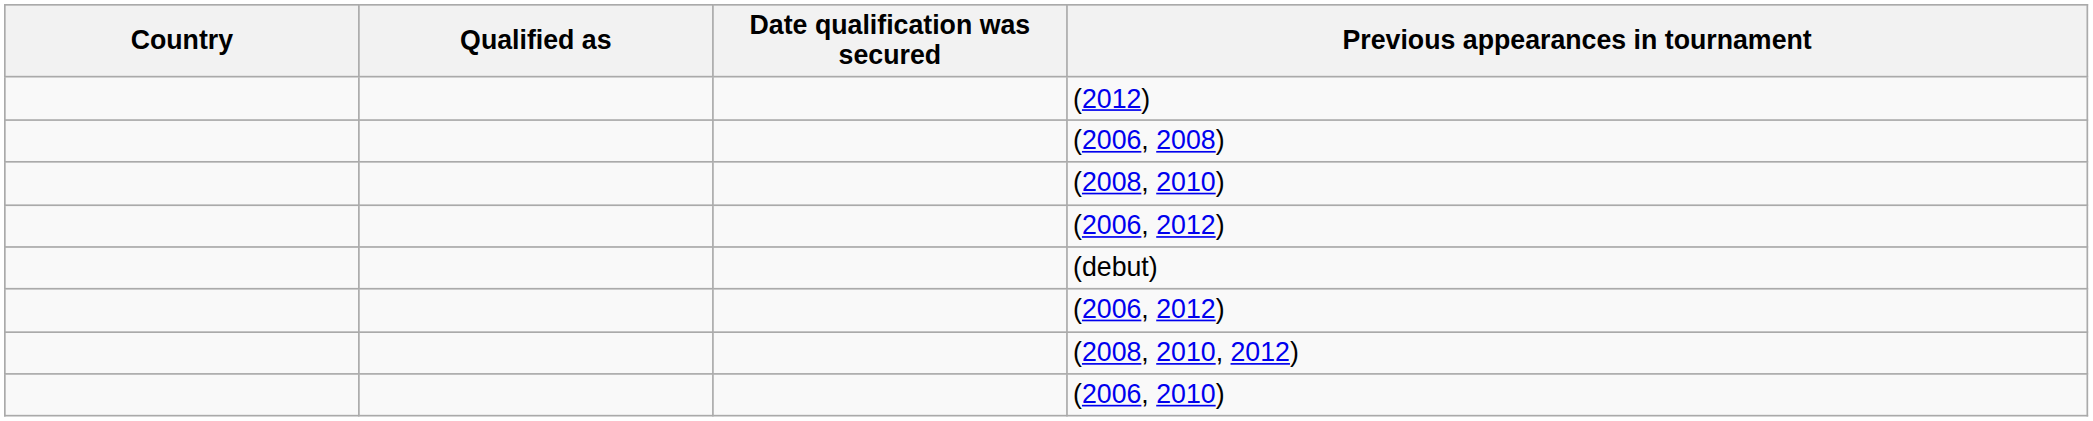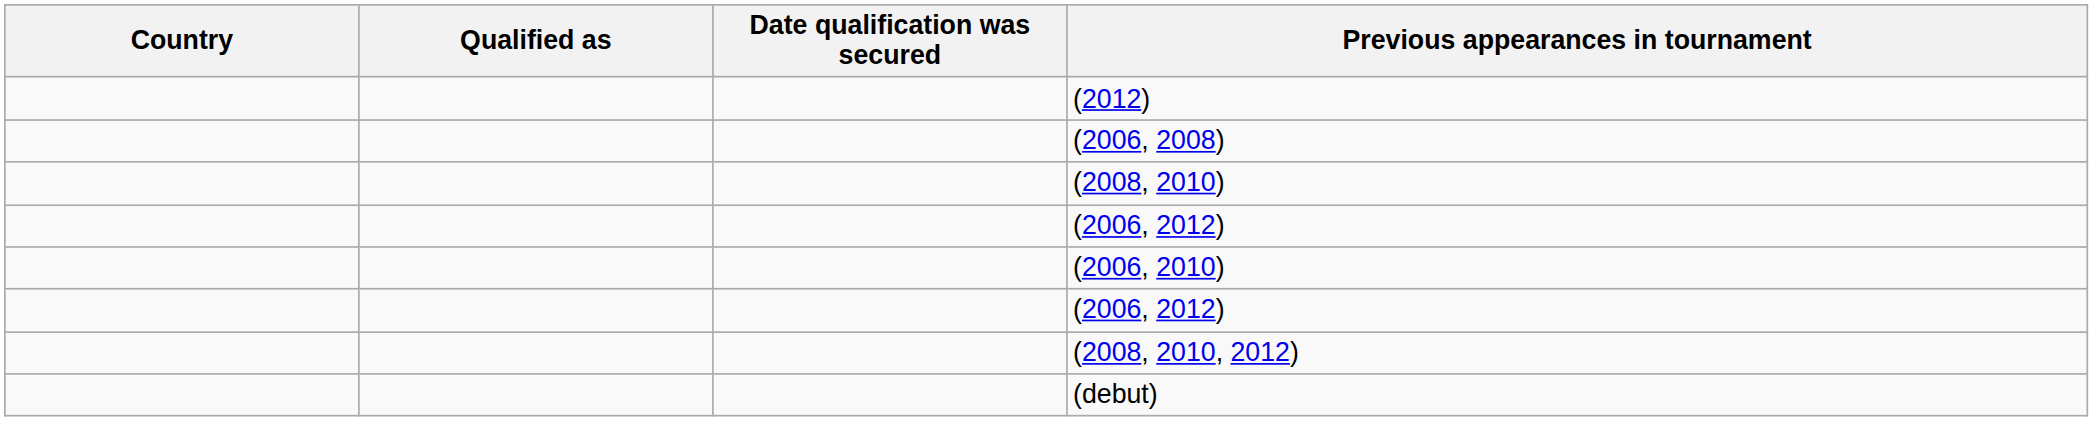rows swapped: (2006, 2010) <-> (debut)
